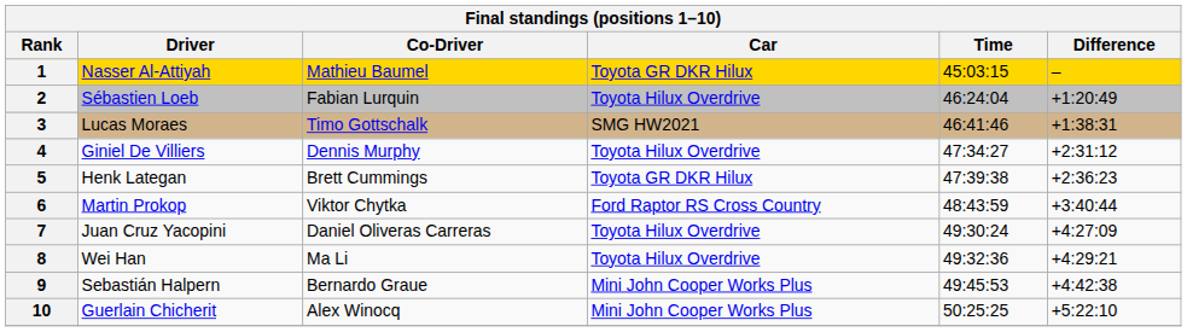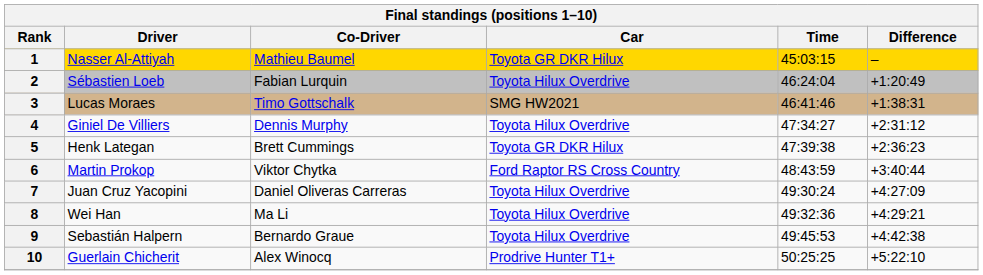9 | Car: Mini John Cooper Works Plus -> Toyota Hilux Overdrive
10 | Car: Mini John Cooper Works Plus -> Prodrive Hunter T1+
